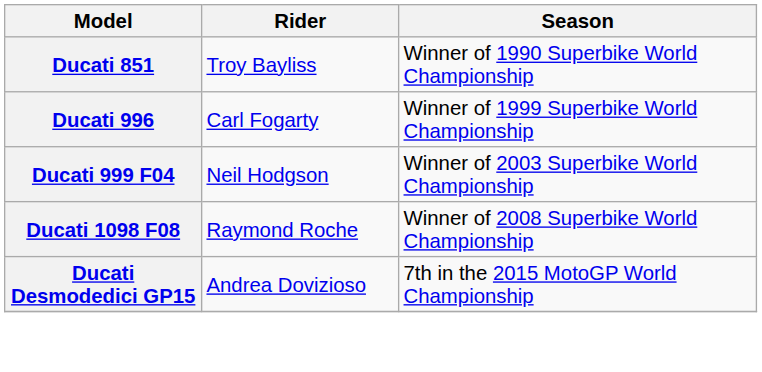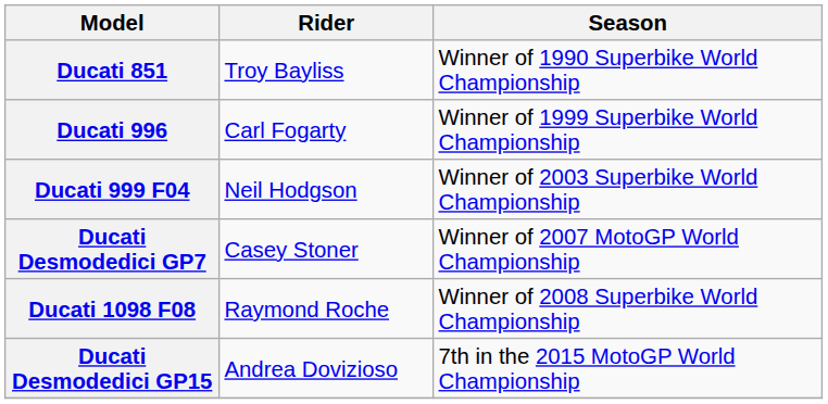+ row: Ducati Desmodedici GP7 | Casey Stoner | Winner of 2007 MotoGP World Championship
